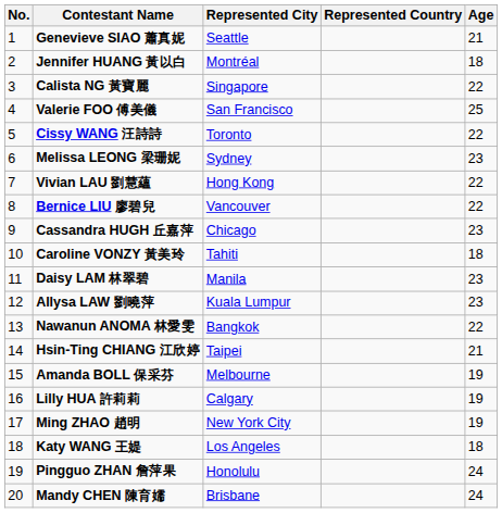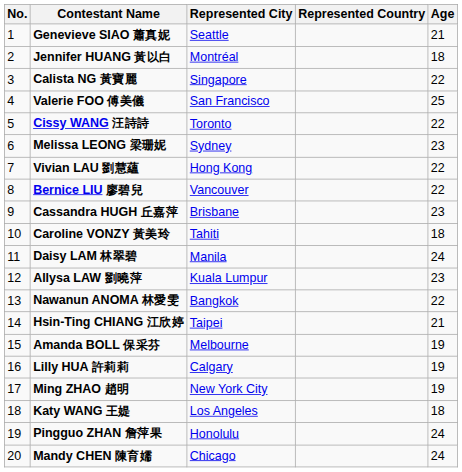Cassandra HUGH 丘嘉萍 | Represented City: Chicago -> Brisbane
Daisy LAM 林翠碧 | Age: 23 -> 24
Mandy CHEN 陳育嬬 | Represented City: Brisbane -> Chicago
